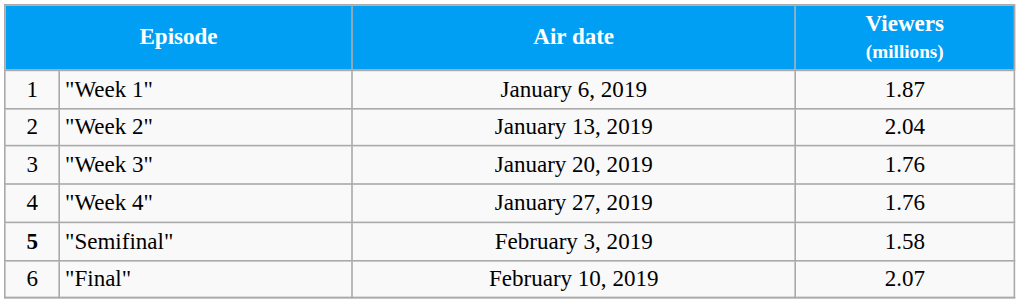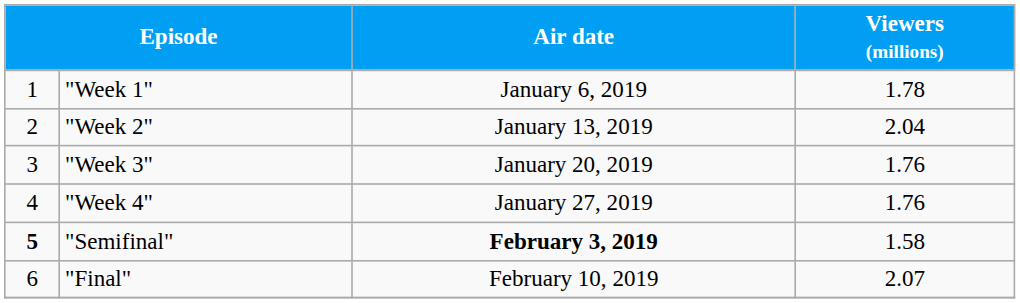"Week 1" | Viewers (millions): 1.87 -> 1.78
"Semifinal" | Air date: normal -> bold
